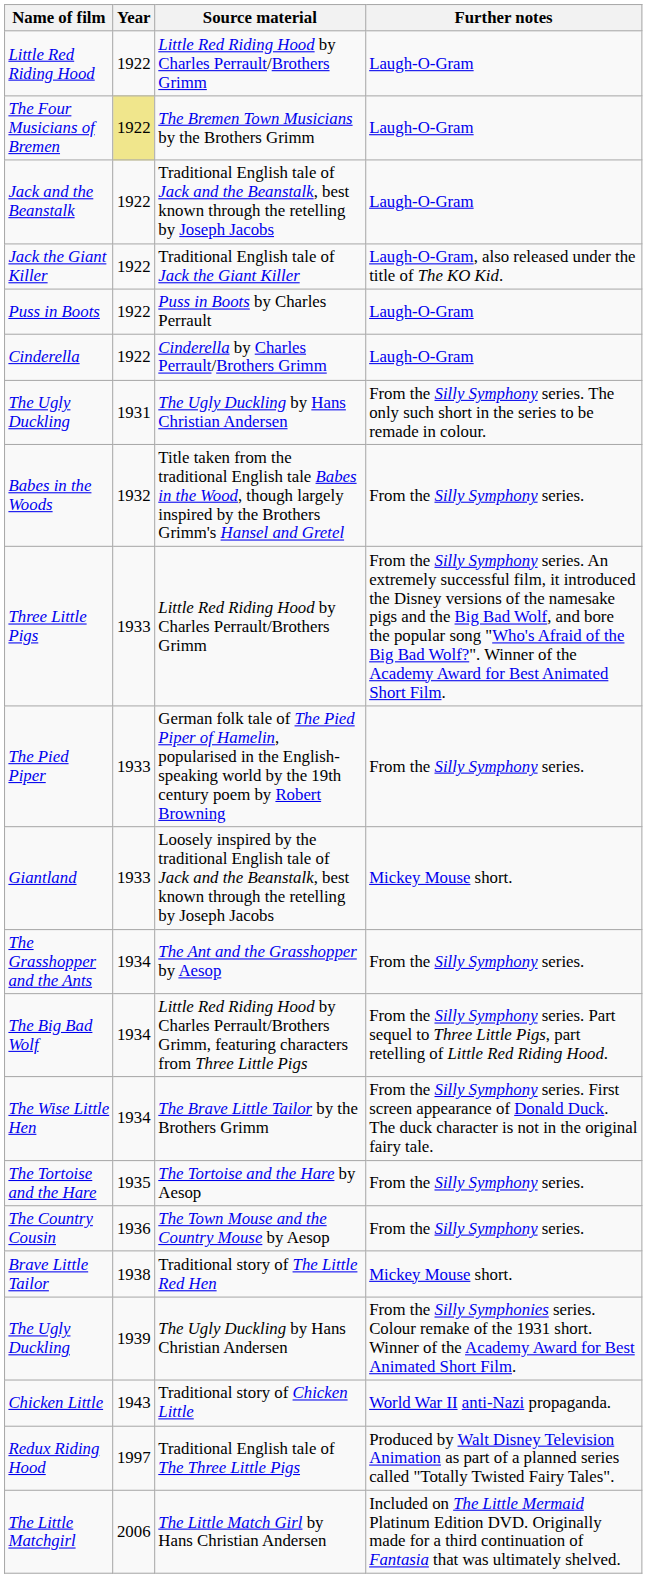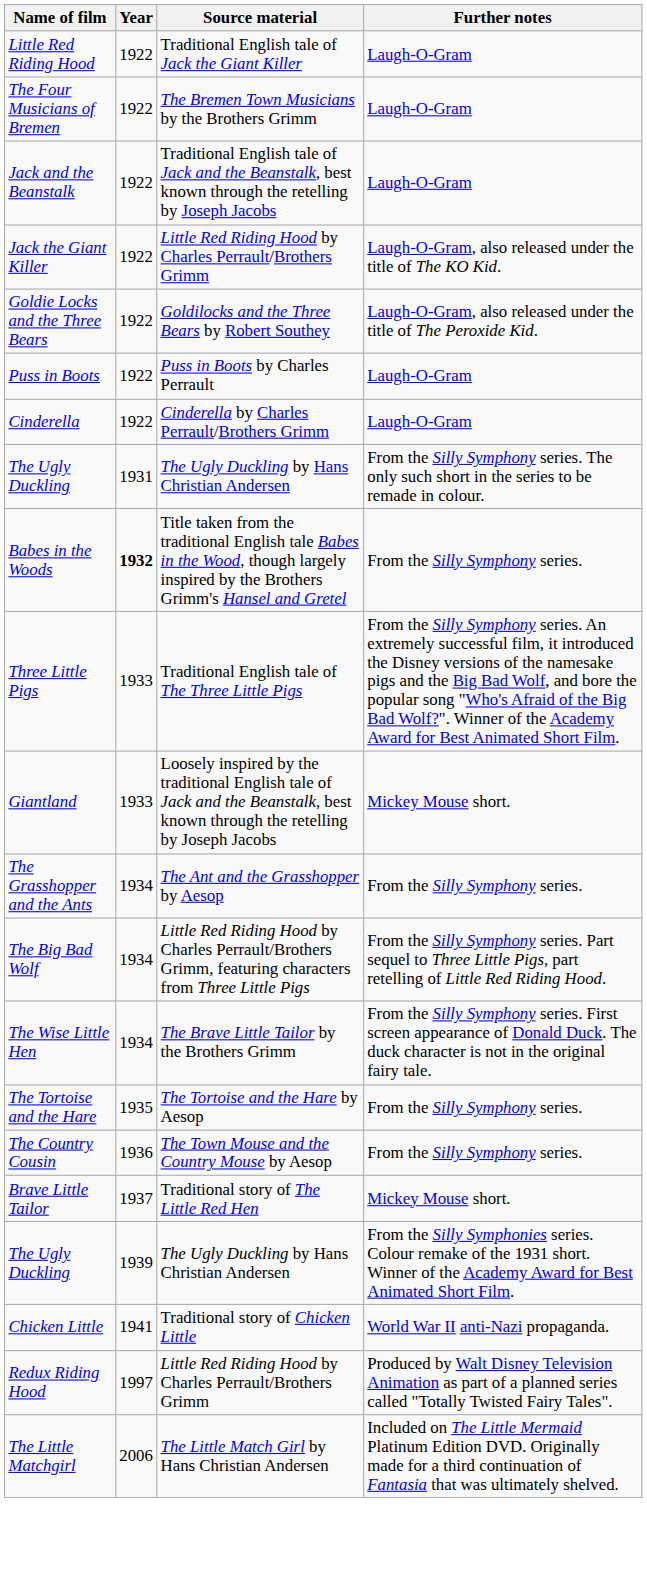Little Red Riding Hood | Source material: Little Red Riding Hood by Charles Perrault/Brothers Grimm -> Traditional English tale of Jack the Giant Killer
The Four Musicians of Bremen | Year: khaki background -> no background
Jack the Giant Killer | Source material: Traditional English tale of Jack the Giant Killer -> Little Red Riding Hood by Charles Perrault/Brothers Grimm
+ row: Goldie Locks and the Three Bears | 1922 | Goldilocks and the Three Bears by Robert Southey | Laugh-O-Gram, also released under the title of The Peroxide Kid.
Babes in the Woods | Year: normal -> bold
Three Little Pigs | Source material: Little Red Riding Hood by Charles Perrault/Brothers Grimm -> Traditional English tale of The Three Little Pigs
- row: The Pied Piper | 1933 | German folk tale of The Pied Piper of Hamelin, popularised in the English-speaking world by the 19th century poem by Robert Browning | From the Silly Symphony series.
Brave Little Tailor | Year: 1938 -> 1937
Chicken Little | Year: 1943 -> 1941
Redux Riding Hood | Source material: Traditional English tale of The Three Little Pigs -> Little Red Riding Hood by Charles Perrault/Brothers Grimm
